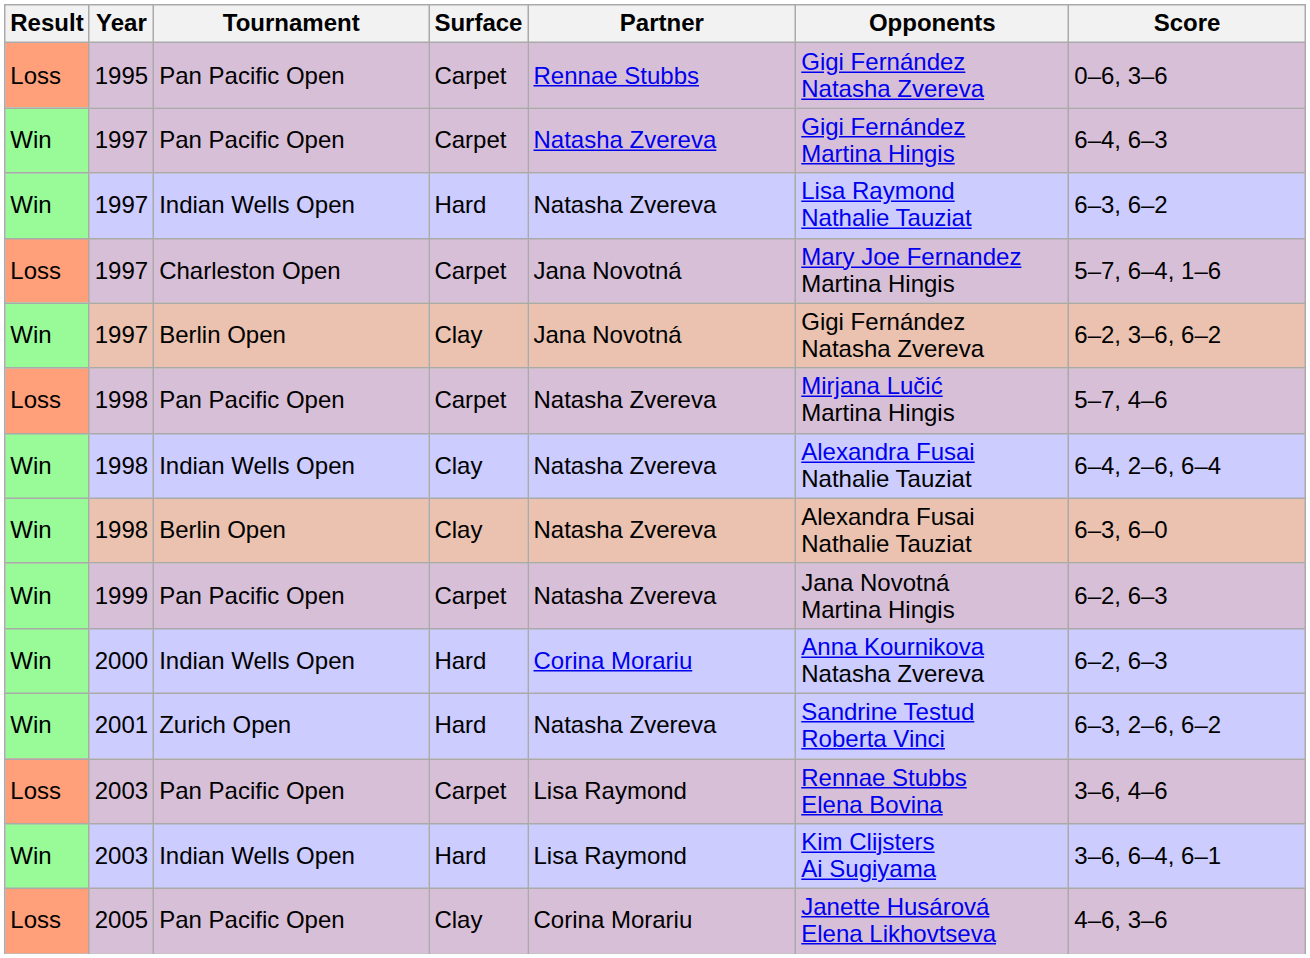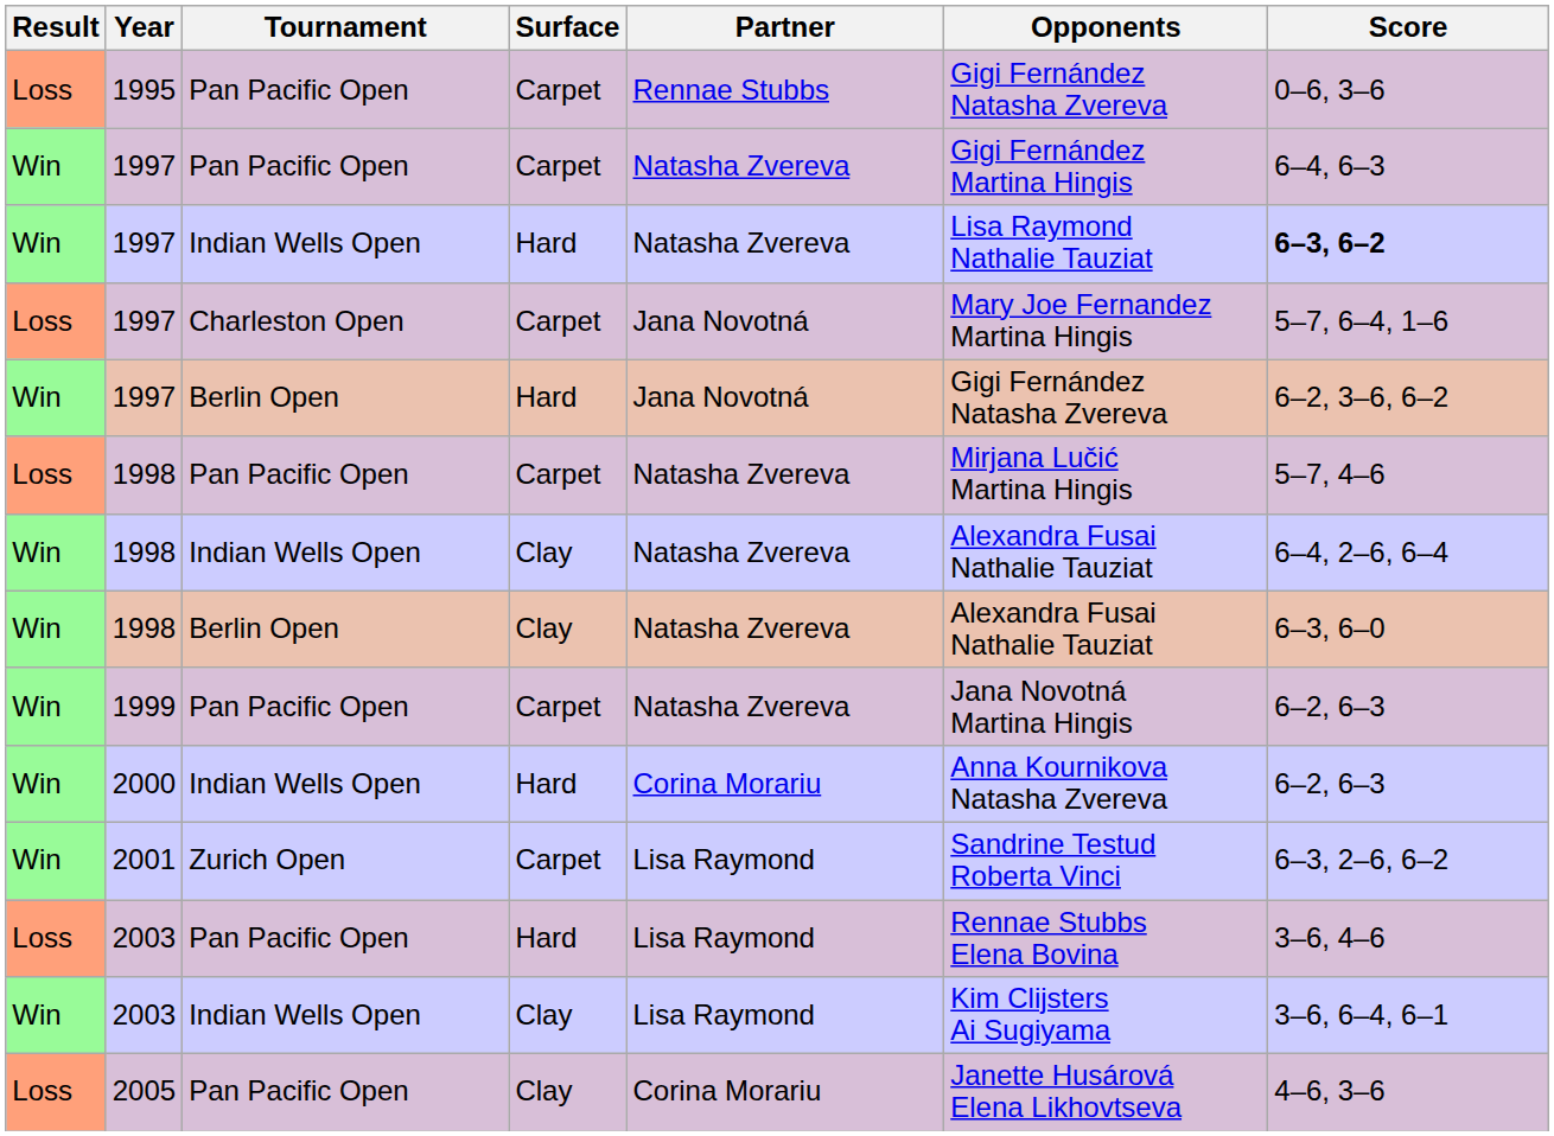1997 / Indian Wells Open | Score: normal -> bold
1997 / Berlin Open | Surface: Clay -> Hard
2001 | Surface: Hard -> Carpet
2001 | Partner: Natasha Zvereva -> Lisa Raymond
2003 / Pan Pacific Open | Surface: Carpet -> Hard
2003 / Indian Wells Open | Surface: Hard -> Clay
